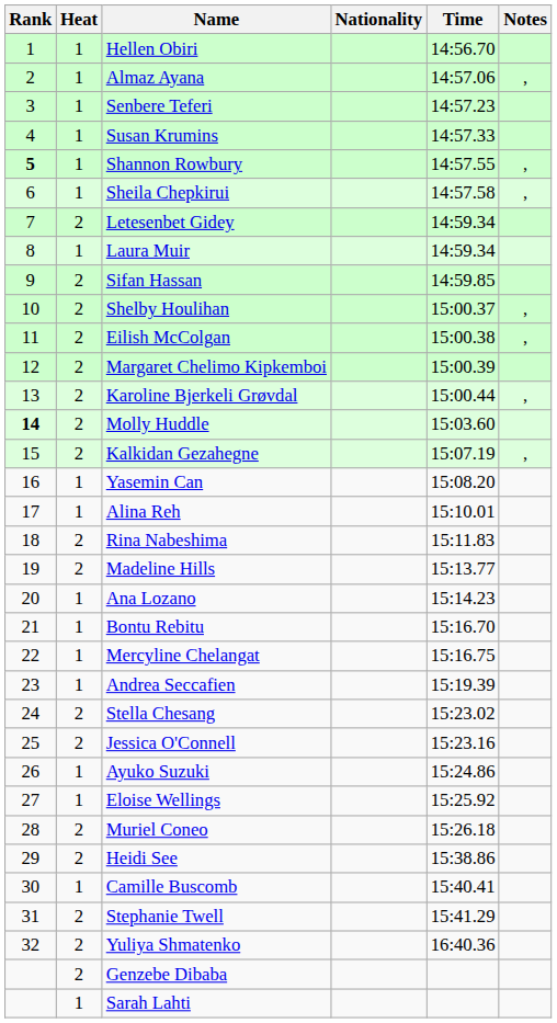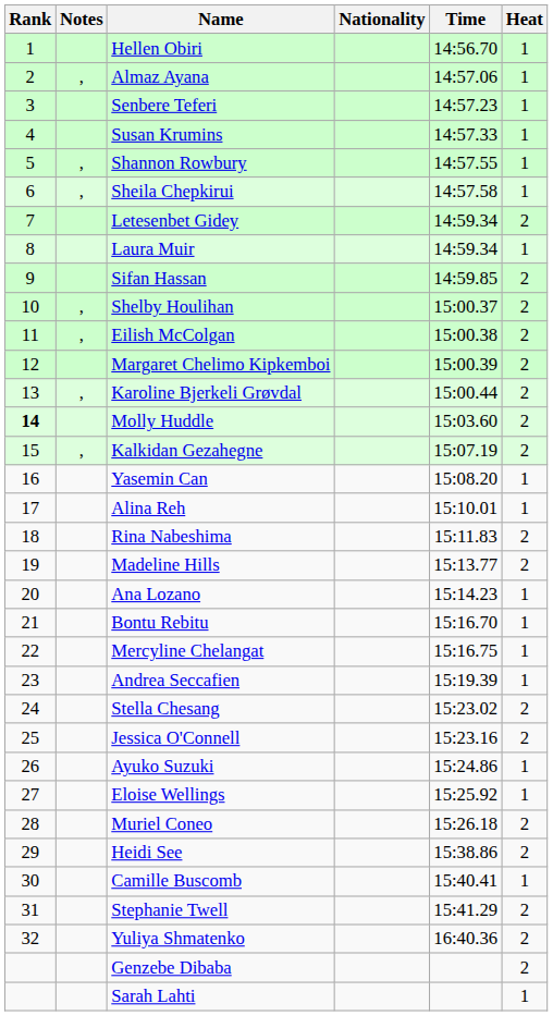columns swapped: Heat <-> Notes
Shannon Rowbury | Rank: bold -> normal
